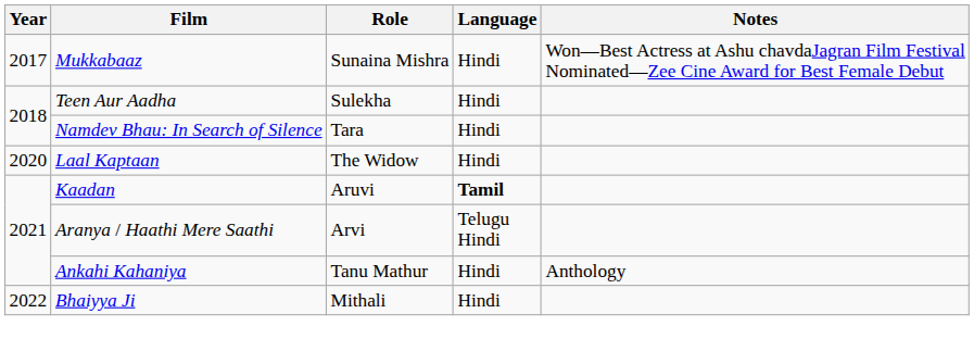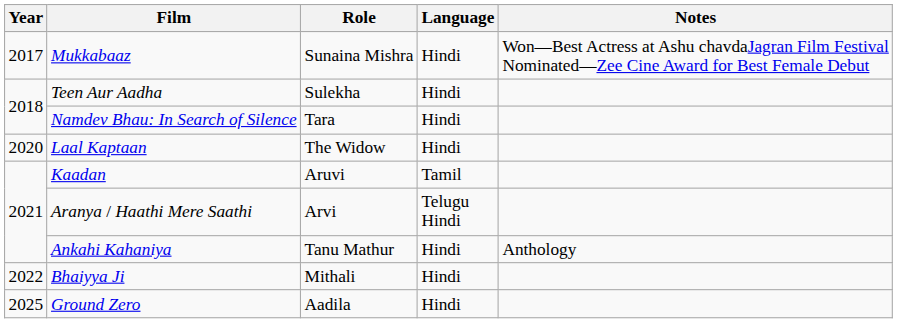Kaadan | Language: bold -> normal
+ row: 2025 | Ground Zero | Aadila | Hindi
